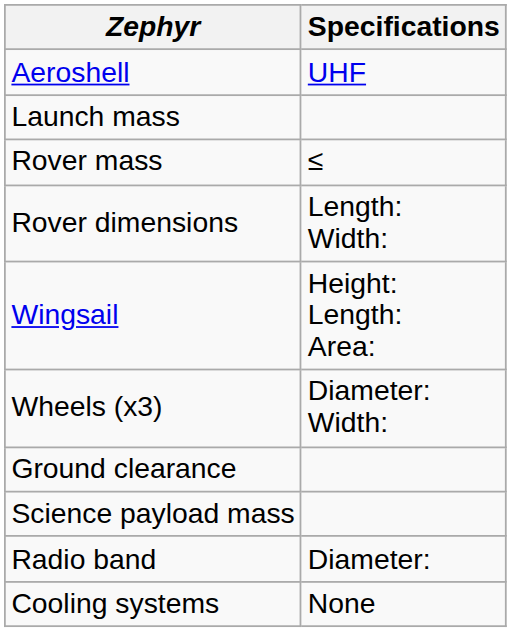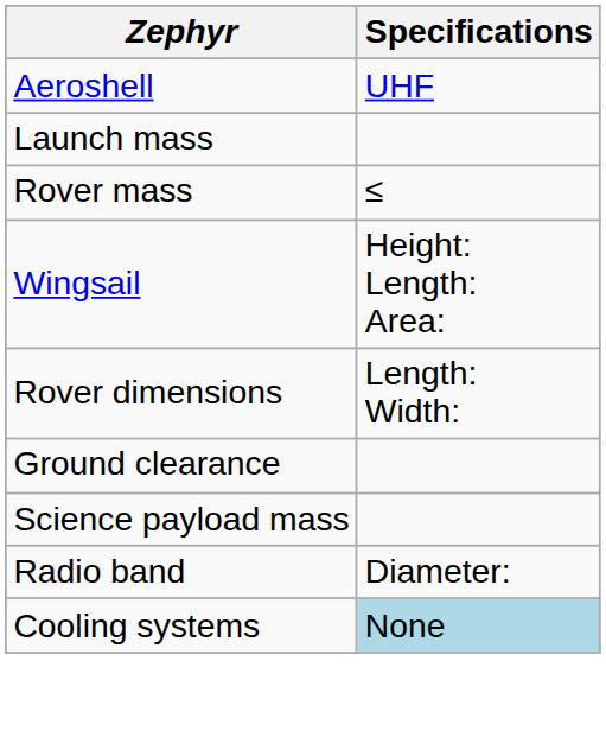rows swapped: Rover dimensions <-> Wingsail
- row: Wheels (x3) | Diameter: Width:
Cooling systems | Specifications: no background -> lightblue background
